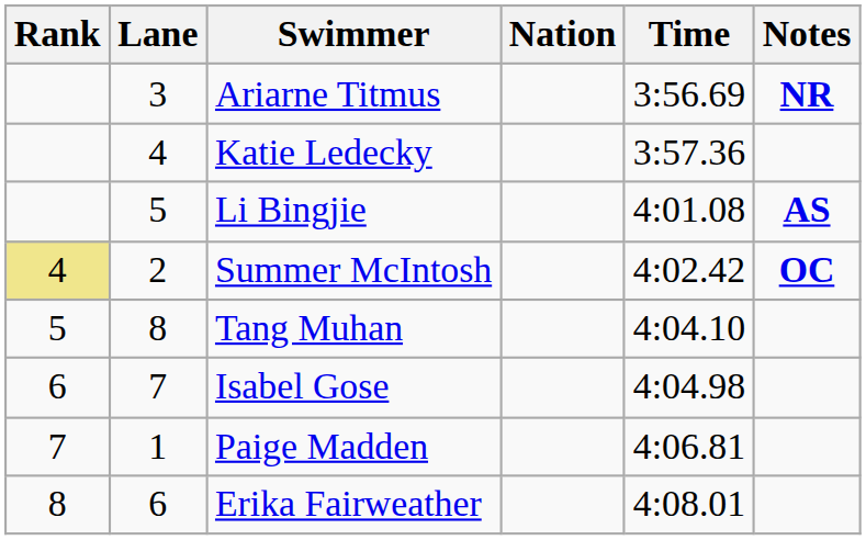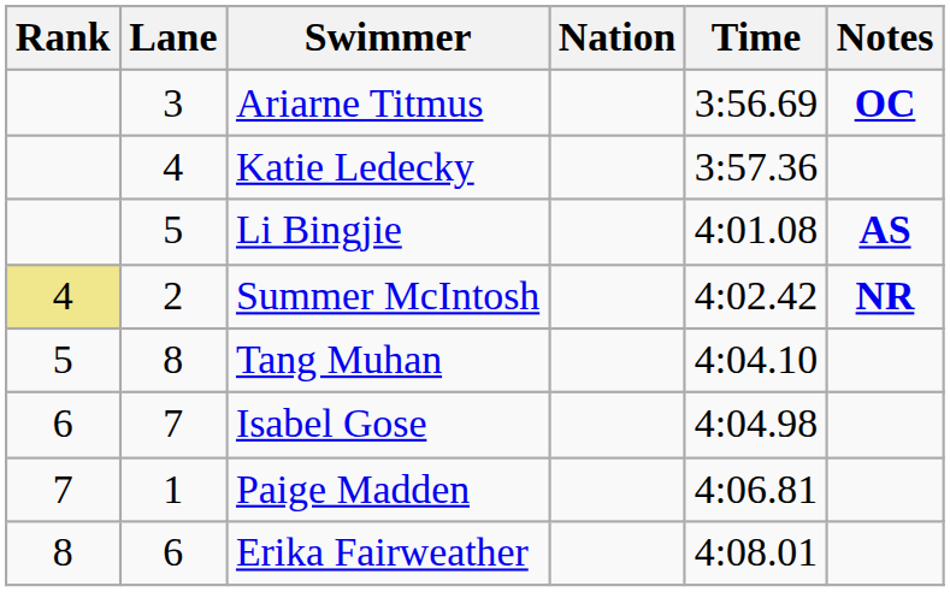Ariarne Titmus | Notes: NR -> OC
Summer McIntosh | Notes: OC -> NR
